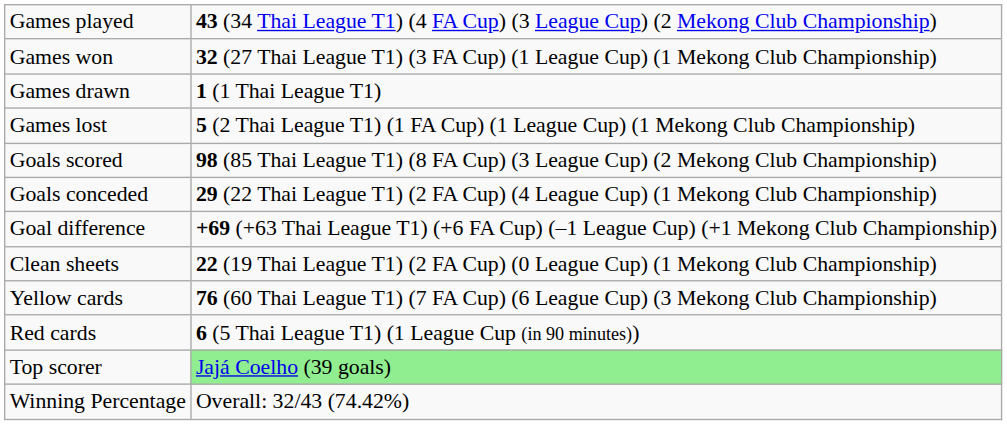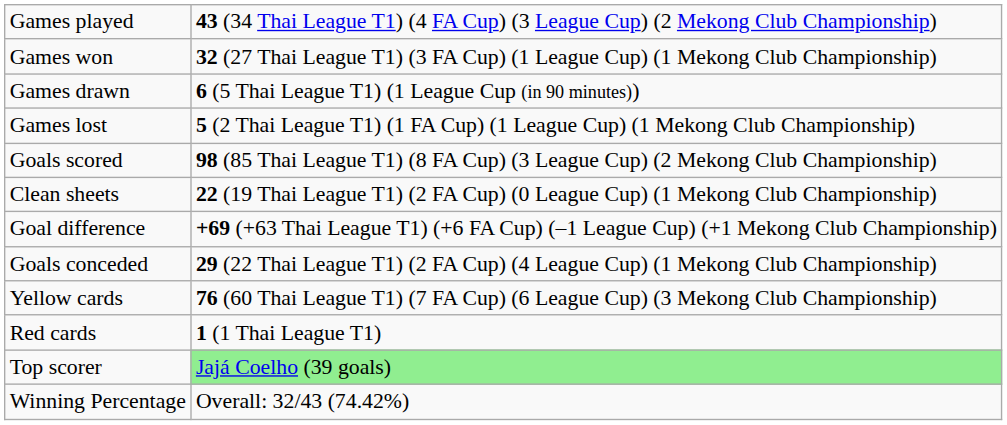Games drawn | column 2: 1 (1 Thai League T1) -> 6 (5 Thai League T1) (1 League Cup (in 90 minutes))
rows swapped: Goals conceded <-> Clean sheets
Red cards | column 2: 6 (5 Thai League T1) (1 League Cup (in 90 minutes)) -> 1 (1 Thai League T1)
